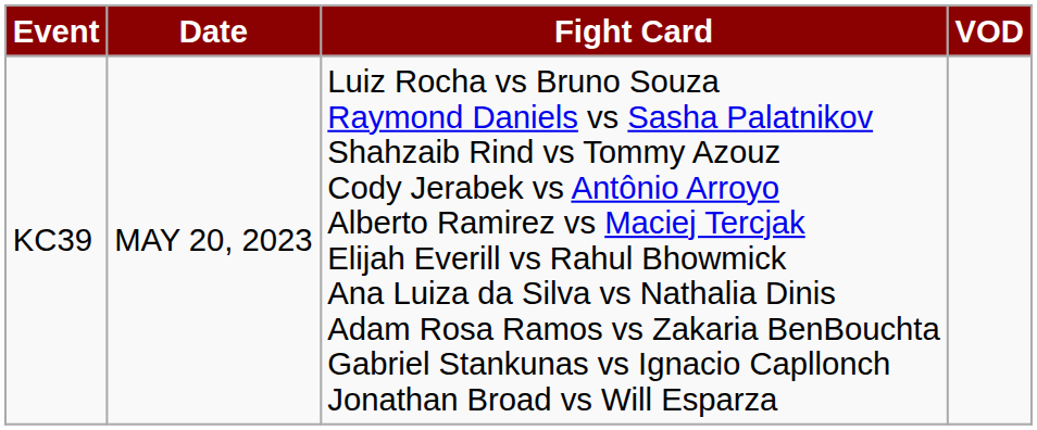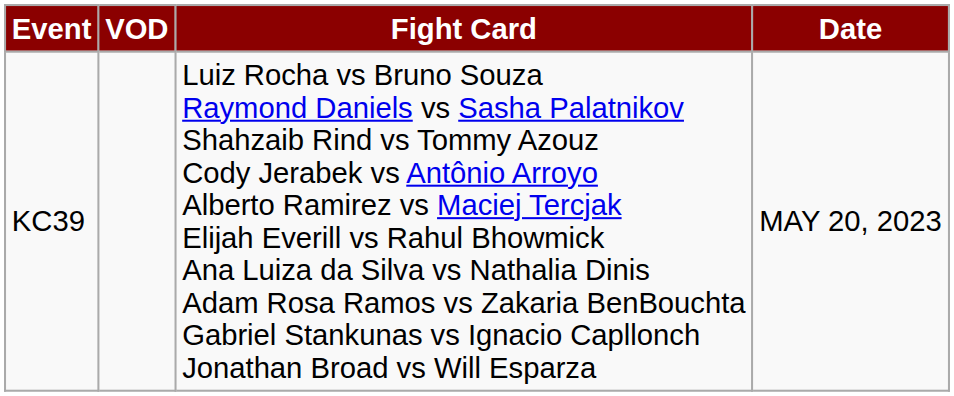columns swapped: Date <-> VOD
